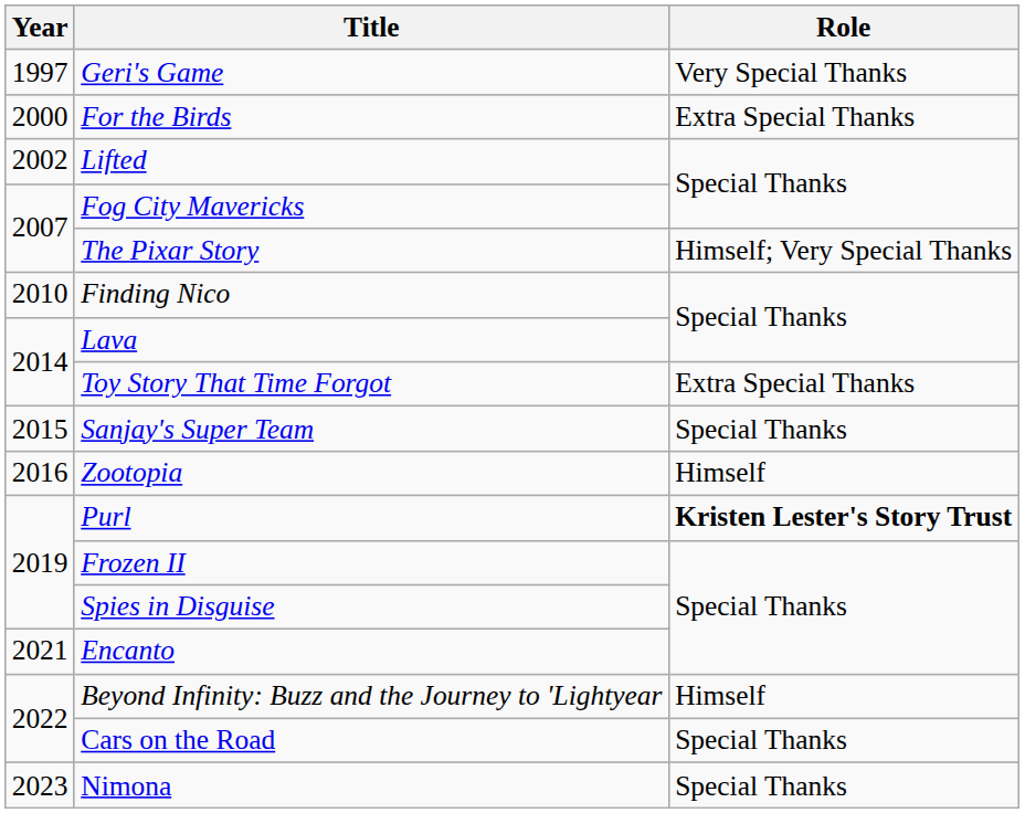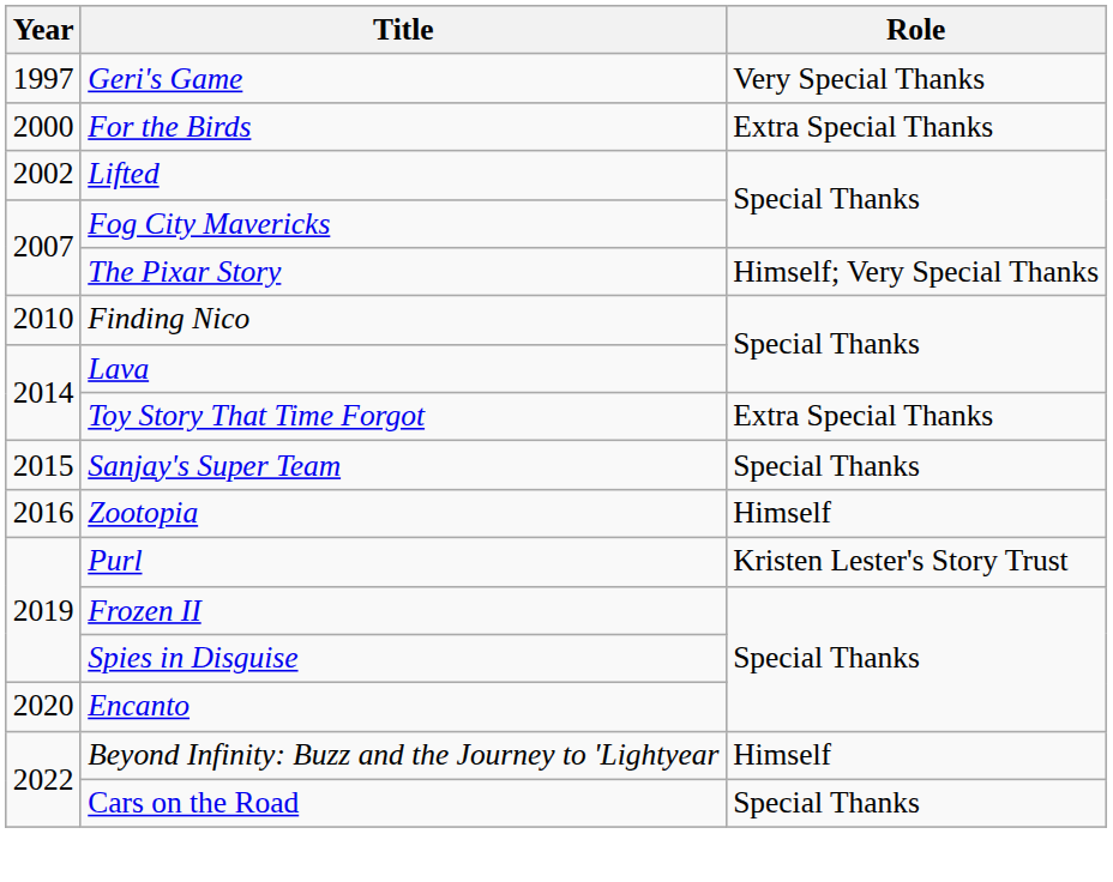Purl | Role: bold -> normal
Encanto | Year: 2021 -> 2020
- row: 2023 | Nimona | Special Thanks
